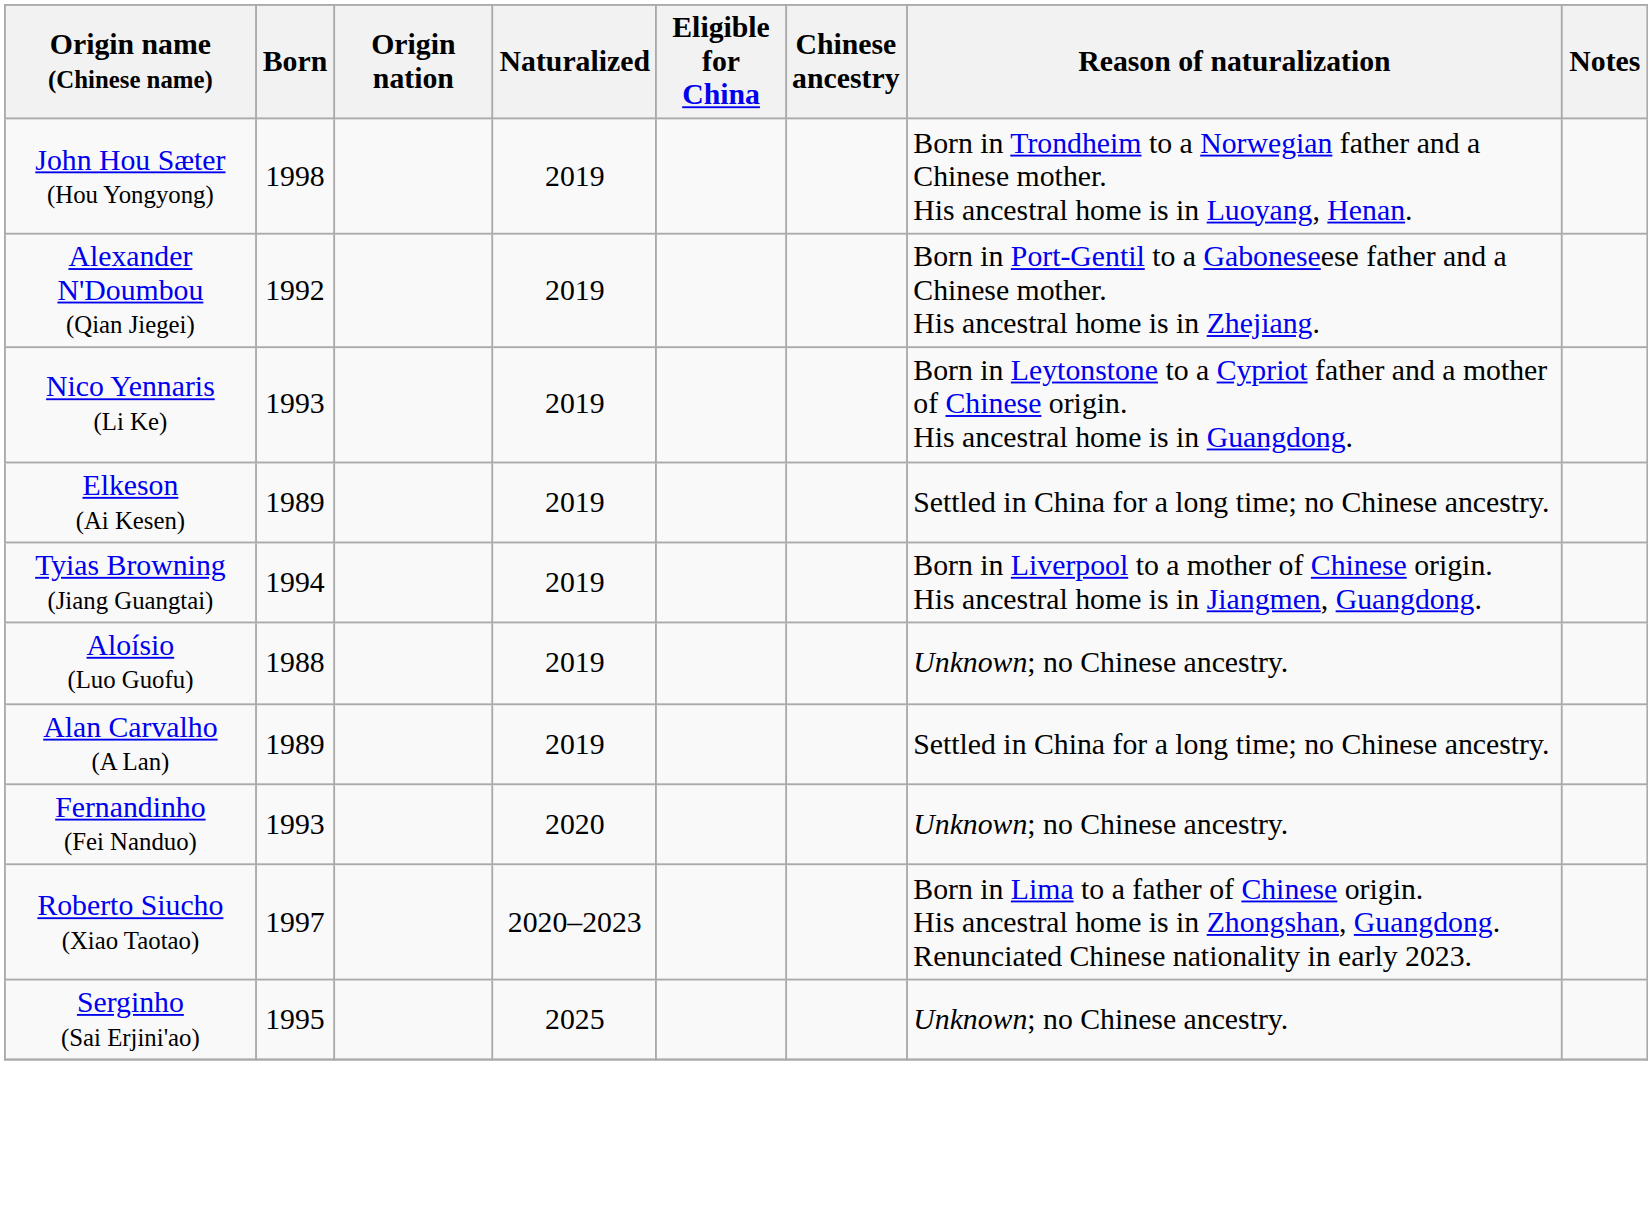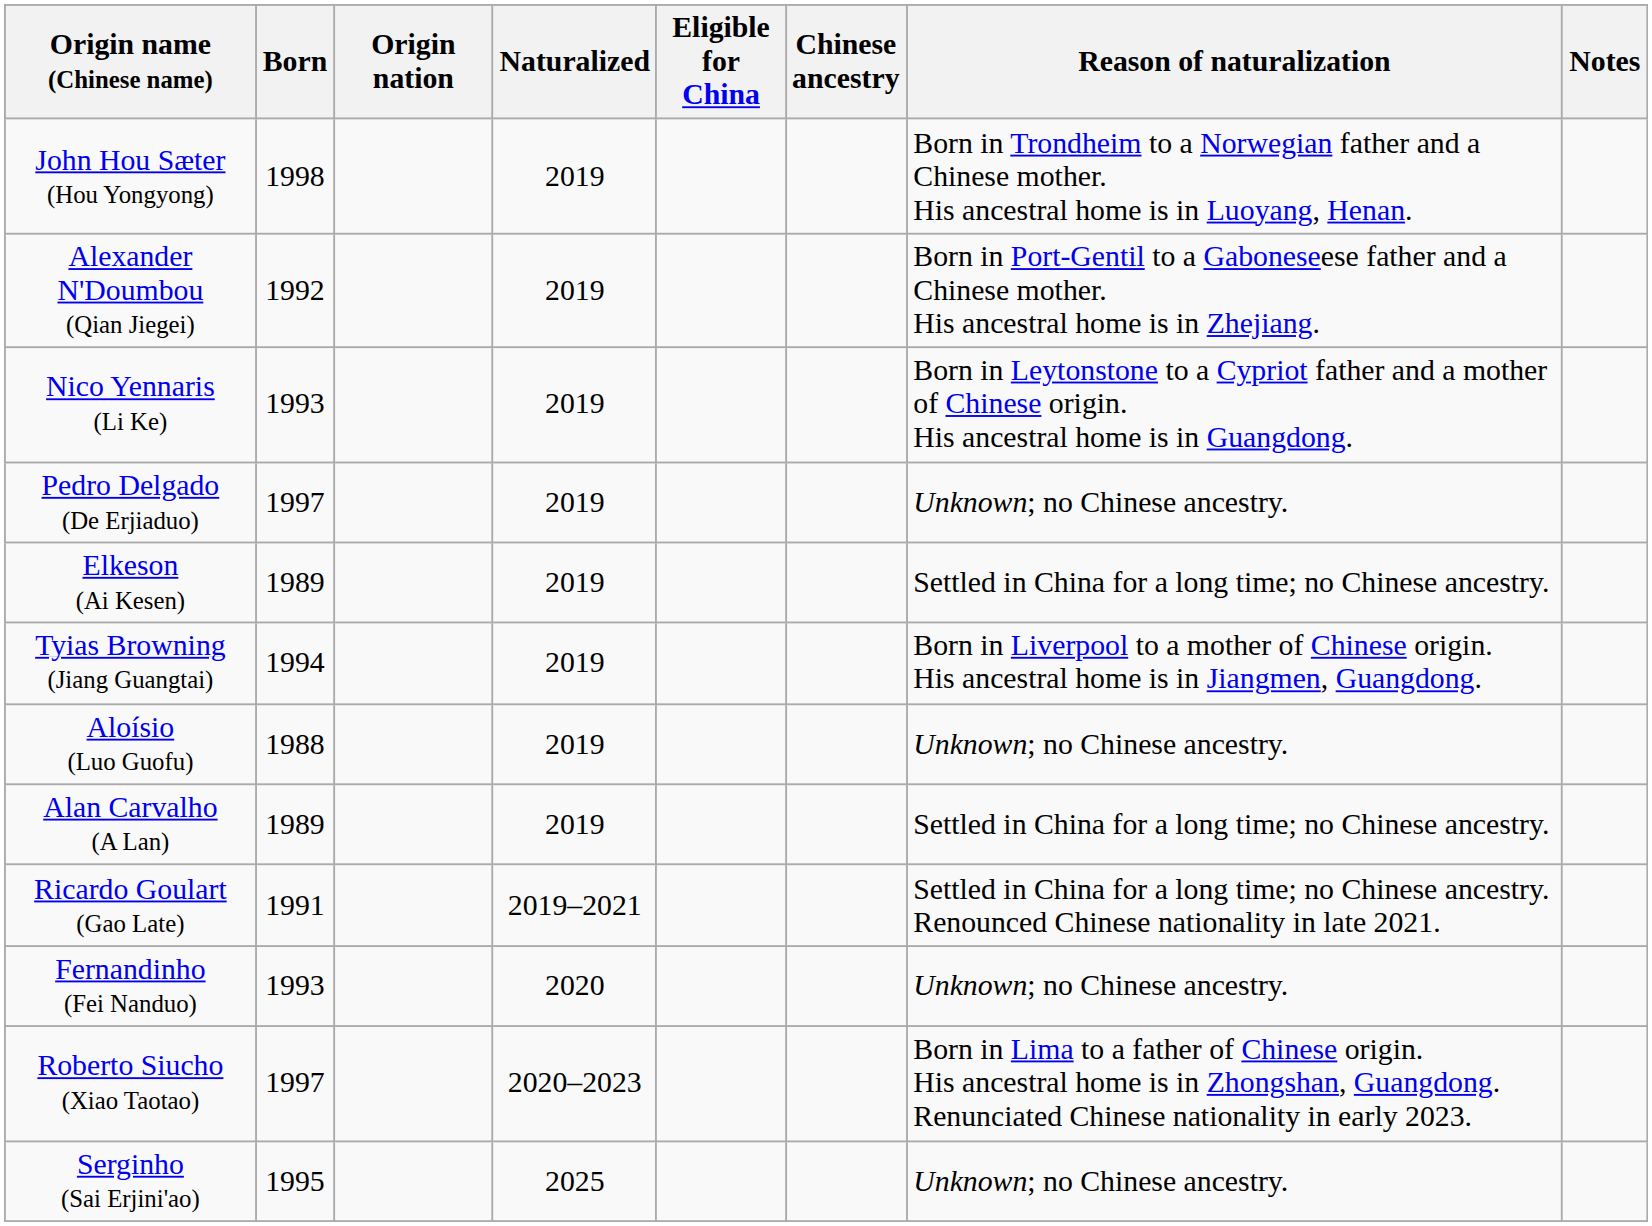+ row: Pedro Delgado (De Erjiaduo) | 1997 | 2019 | Unknown; no Chinese ancestry.
+ row: Ricardo Goulart (Gao Late) | 1991 | 2019–2021 | Settled in China for a long time; no Chinese ancestry. Renounced Chinese nationality in late 2021.
